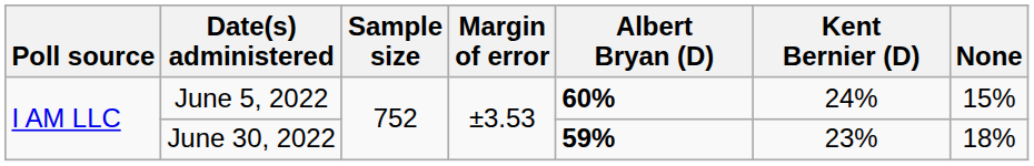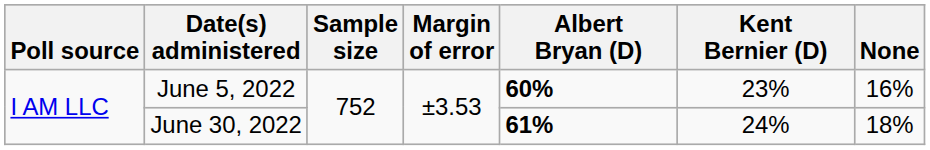June 5, 2022 | Kent Bernier (D): 24% -> 23%
June 5, 2022 | None: 15% -> 16%
June 30, 2022 | Albert Bryan (D): 59% -> 61%
June 30, 2022 | Kent Bernier (D): 23% -> 24%
